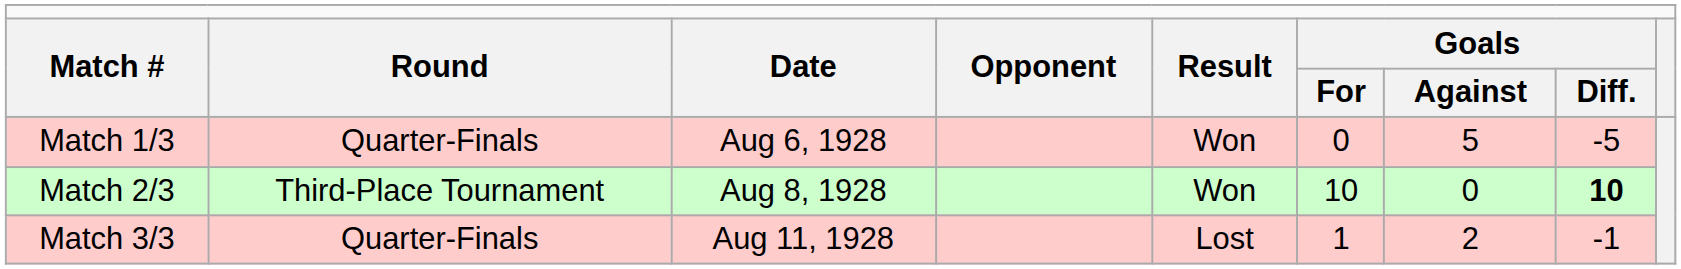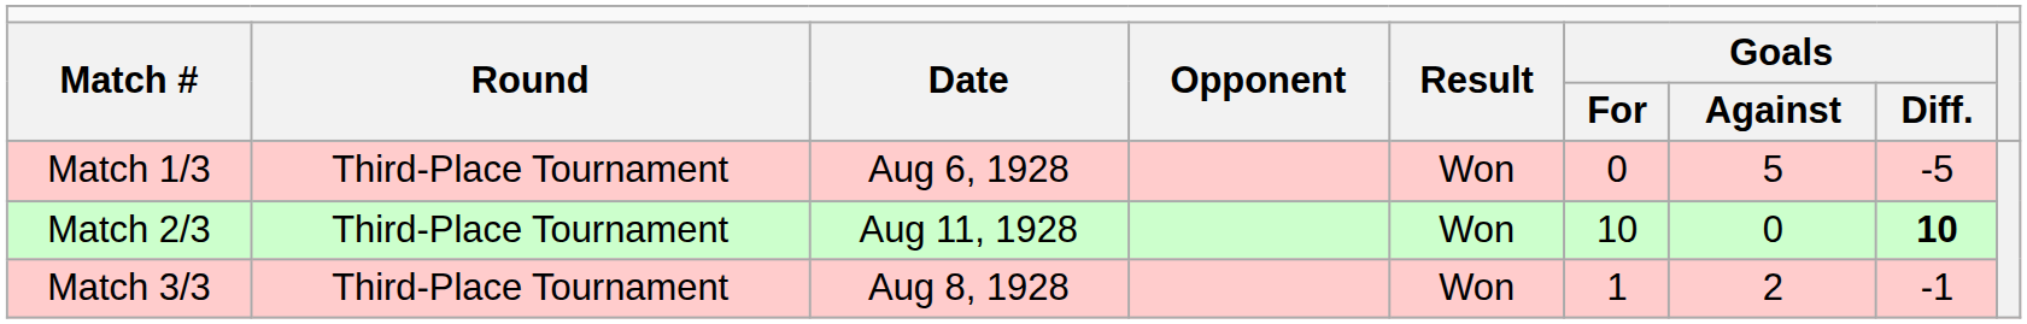Match 1/3 | column 2: Quarter-Finals -> Third-Place Tournament
Match 2/3 | column 3: Aug 8, 1928 -> Aug 11, 1928
Match 3/3 | column 2: Quarter-Finals -> Third-Place Tournament
Match 3/3 | column 3: Aug 11, 1928 -> Aug 8, 1928
Match 3/3 | column 5: Lost -> Won
